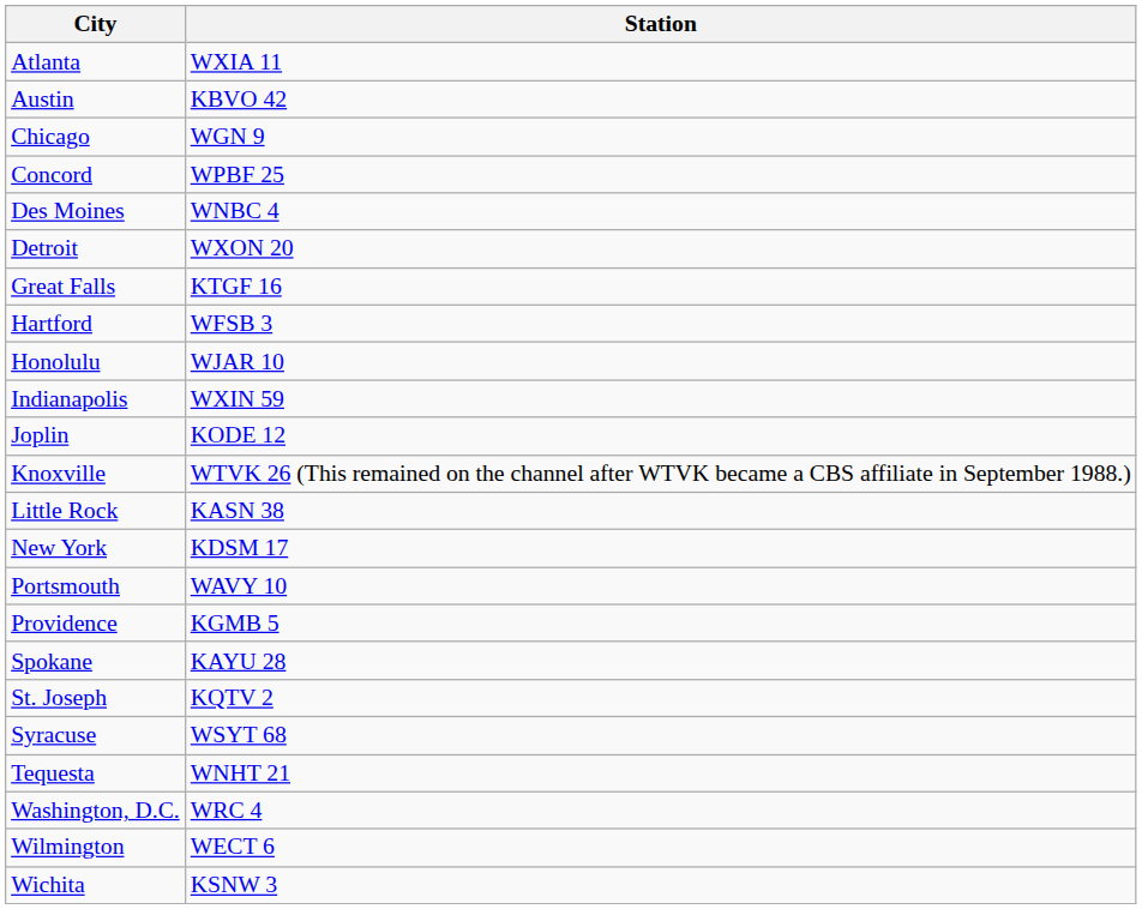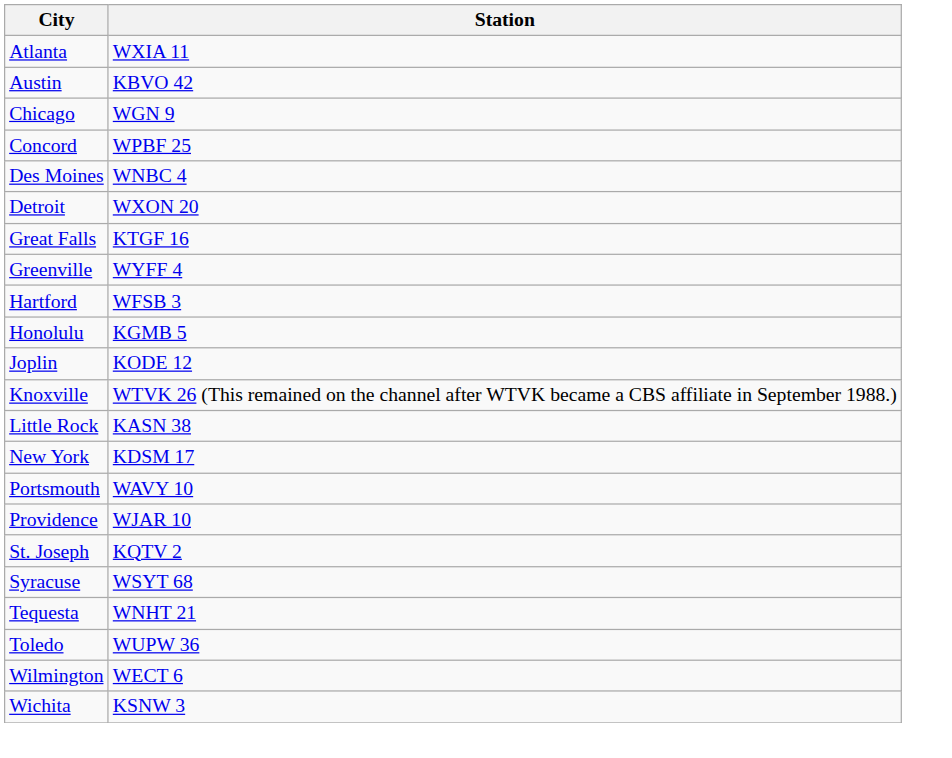+ row: Greenville | WYFF 4
Honolulu | Station: WJAR 10 -> KGMB 5
- row: Indianapolis | WXIN 59
Providence | Station: KGMB 5 -> WJAR 10
- row: Spokane | KAYU 28
+ row: Toledo | WUPW 36
- row: Washington, D.C. | WRC 4
